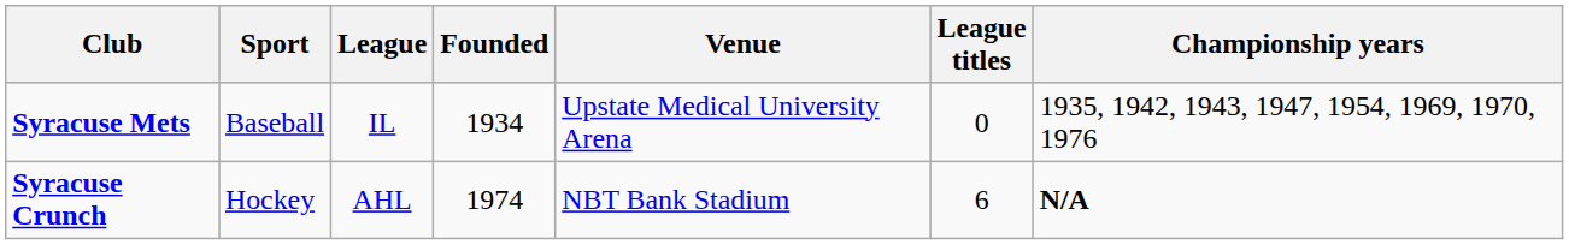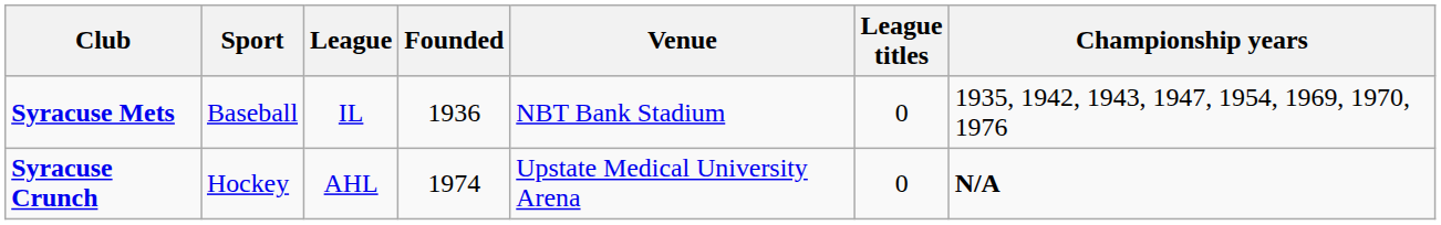Syracuse Mets | Founded: 1934 -> 1936
Syracuse Mets | Venue: Upstate Medical University Arena -> NBT Bank Stadium
Syracuse Crunch | Venue: NBT Bank Stadium -> Upstate Medical University Arena
Syracuse Crunch | League titles: 6 -> 0
